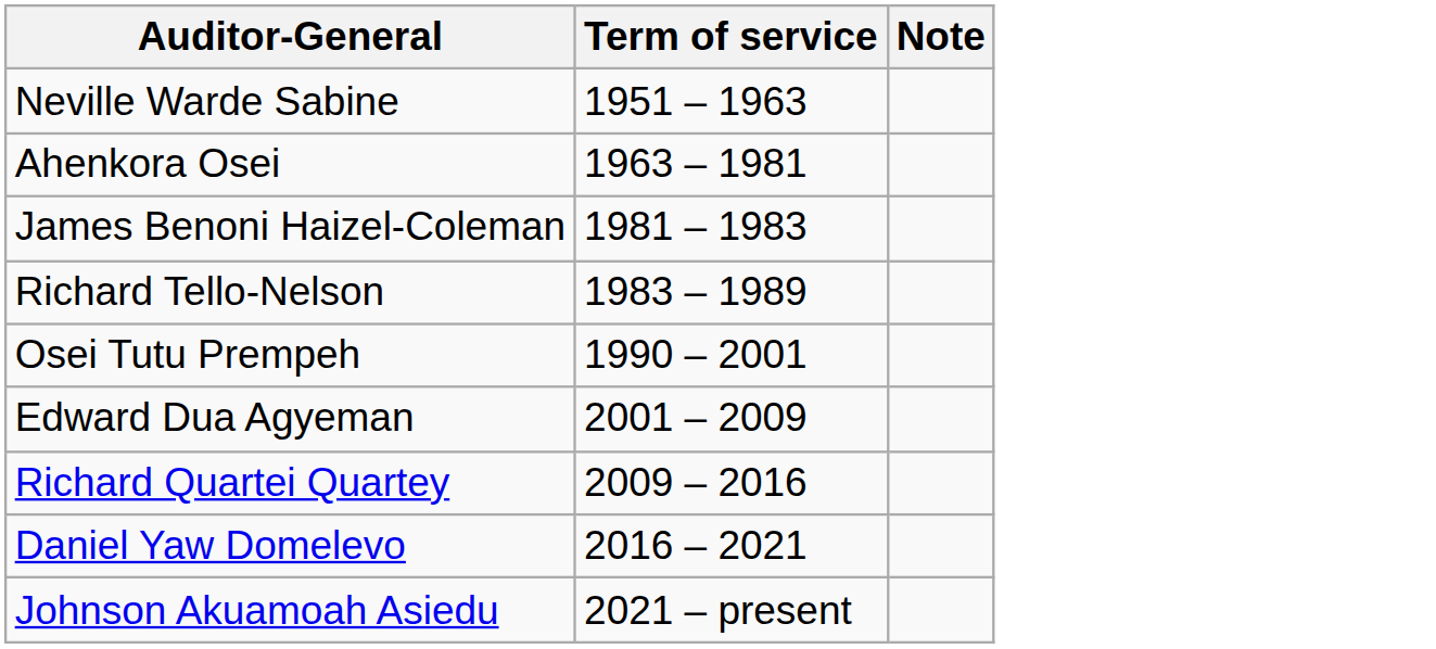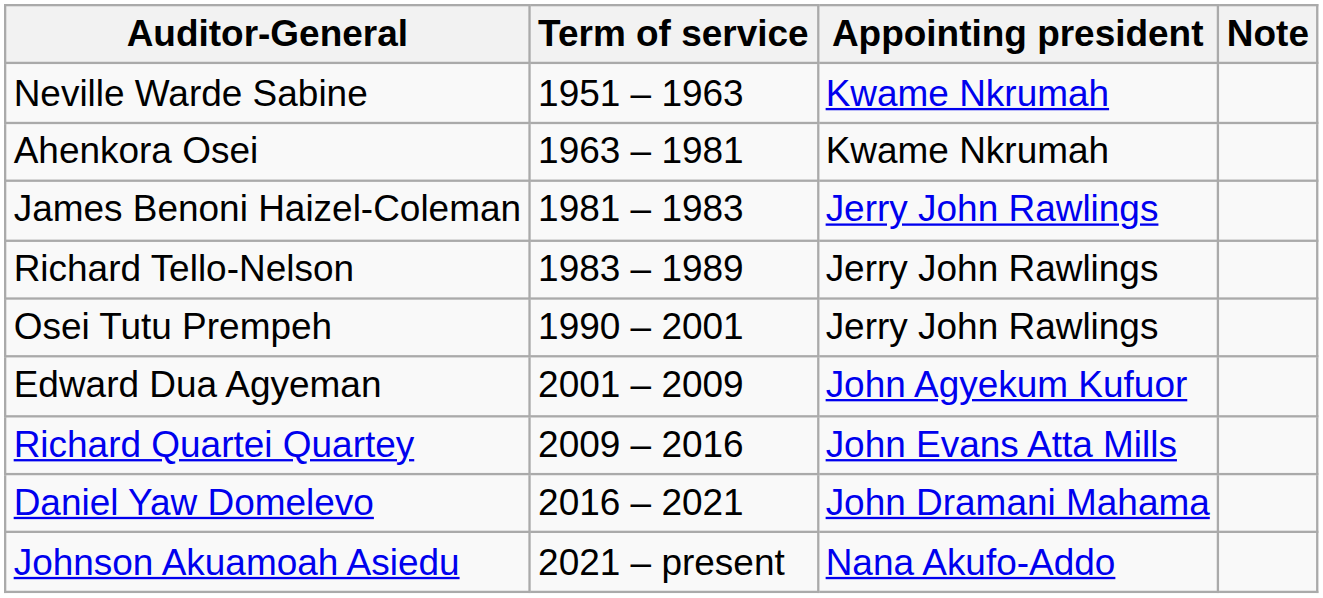+ column: Appointing president | Kwame Nkrumah | Kwame Nkrumah | Jerry John Rawlings | Jerry John Rawlings | Jerry John Rawlings | John Agyekum Kufuor | John Evans Atta Mills | John Dramani Mahama | Nana Akufo-Addo
